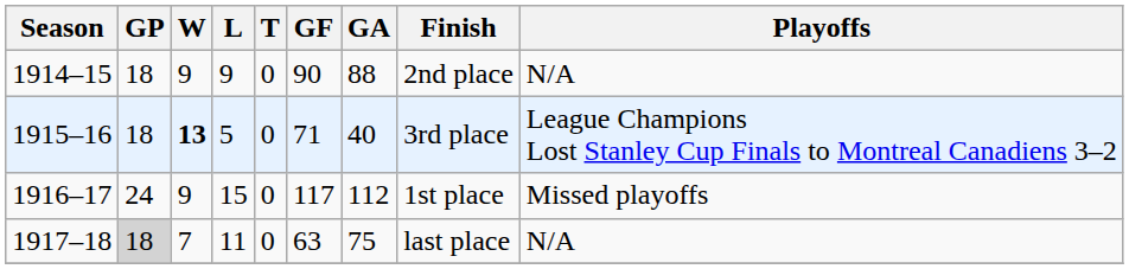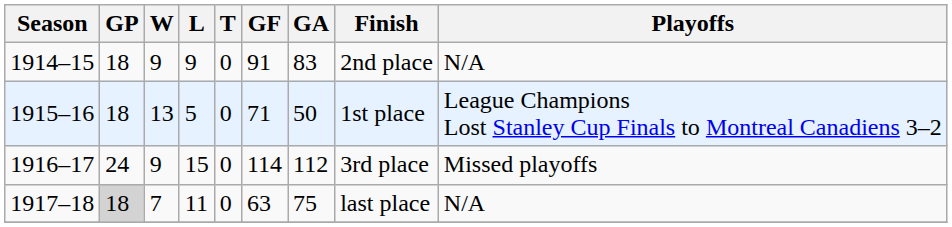1914–15 | GF: 90 -> 91
1914–15 | GA: 88 -> 83
1915–16 | W: bold -> normal
1915–16 | GA: 40 -> 50
1915–16 | Finish: 3rd place -> 1st place
1916–17 | GF: 117 -> 114
1916–17 | Finish: 1st place -> 3rd place
